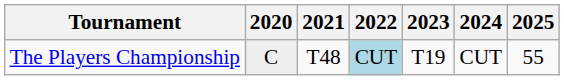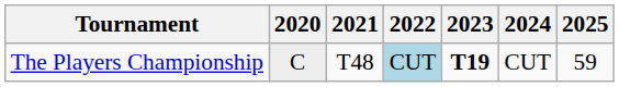The Players Championship | 2023: normal -> bold
The Players Championship | 2025: 55 -> 59
